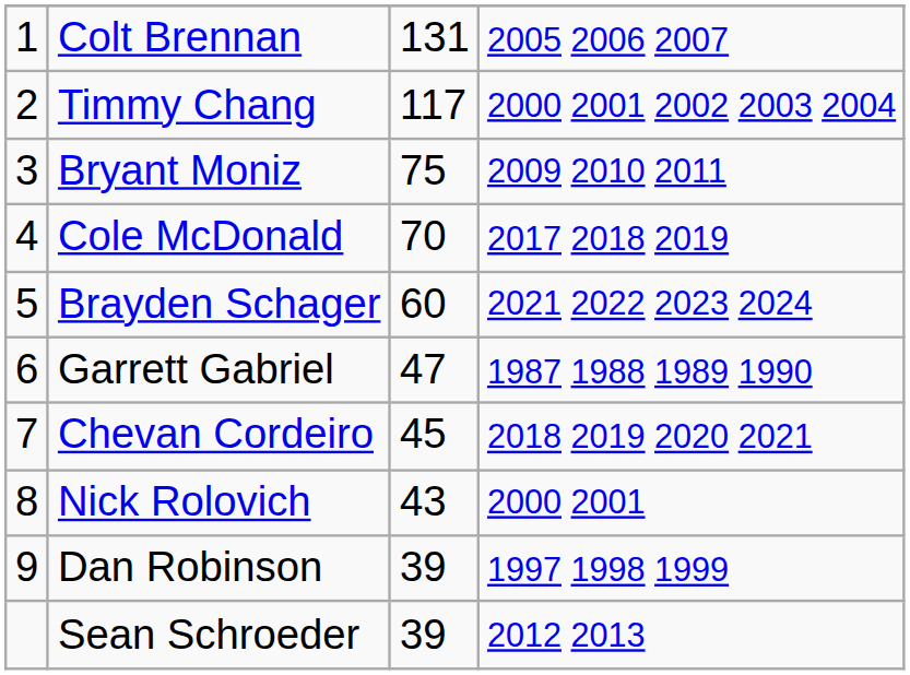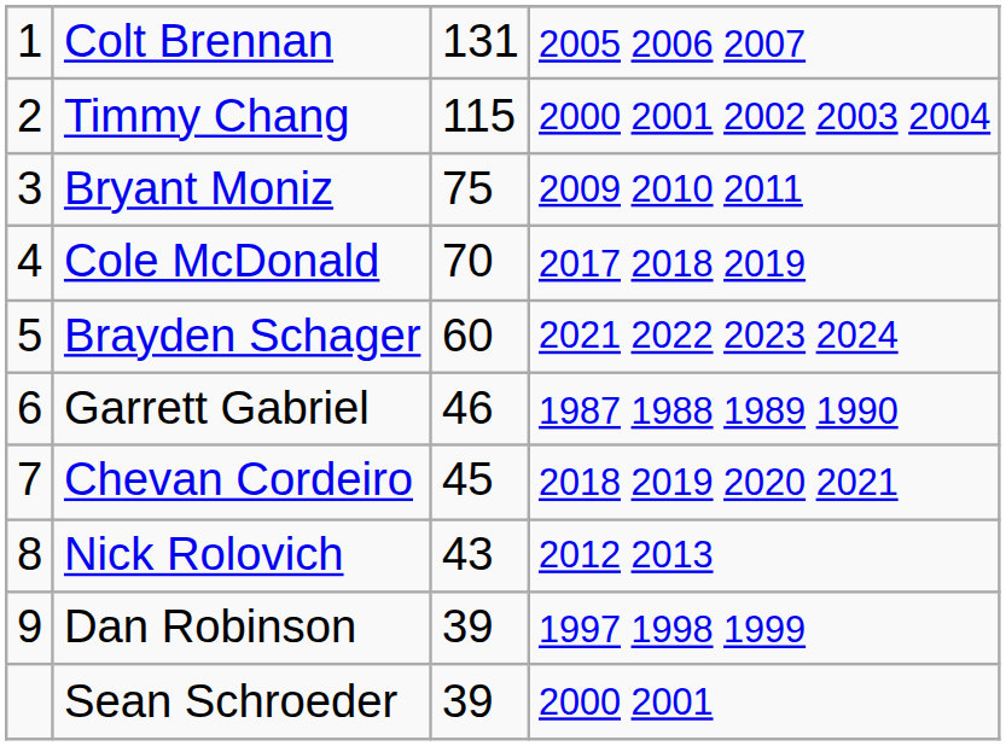Timmy Chang | column 3: 117 -> 115
Garrett Gabriel | column 3: 47 -> 46
Nick Rolovich | column 4: 2000 2001 -> 2012 2013
Sean Schroeder | column 4: 2012 2013 -> 2000 2001
